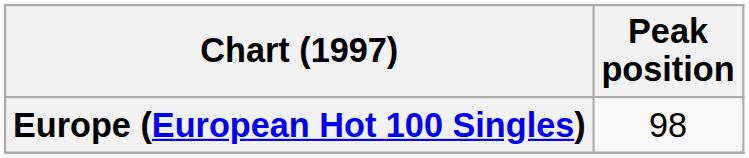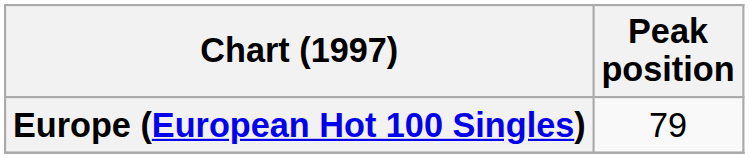Europe (European Hot 100 Singles) | Peak position: 98 -> 79
